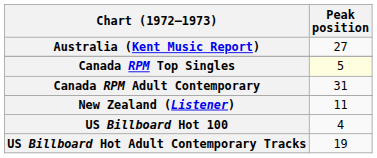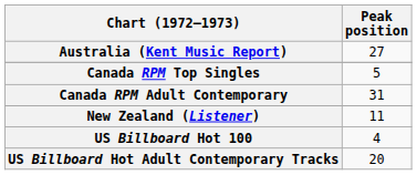Canada RPM Top Singles | Peak position: lightyellow background -> no background
US Billboard Hot Adult Contemporary Tracks | Peak position: 19 -> 20
